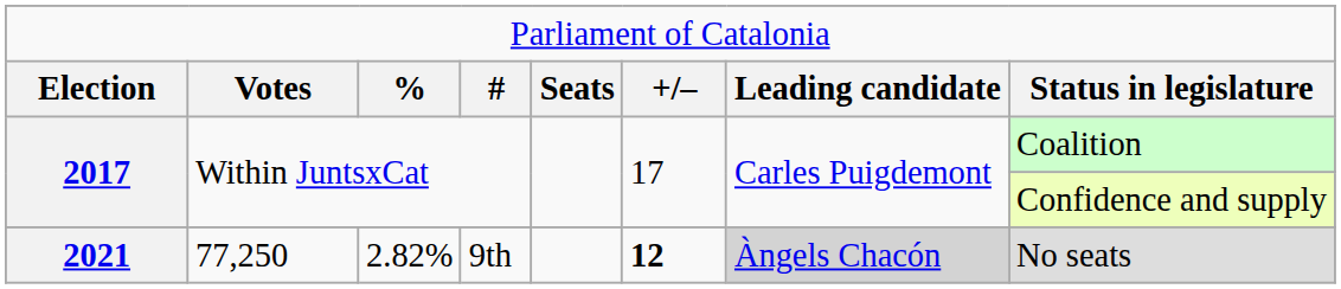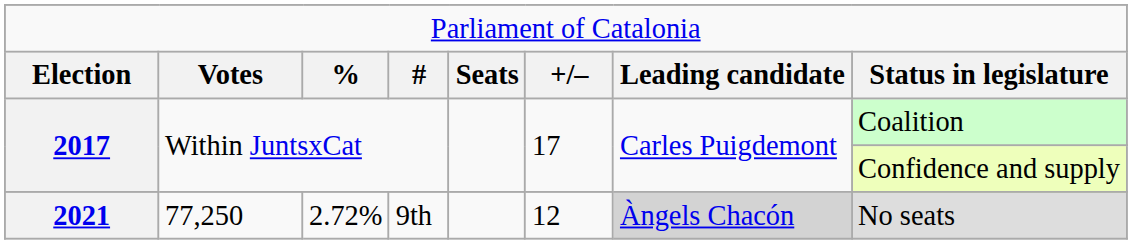2021 | column 3: 2.82% -> 2.72%
2021 | column 6: bold -> normal
